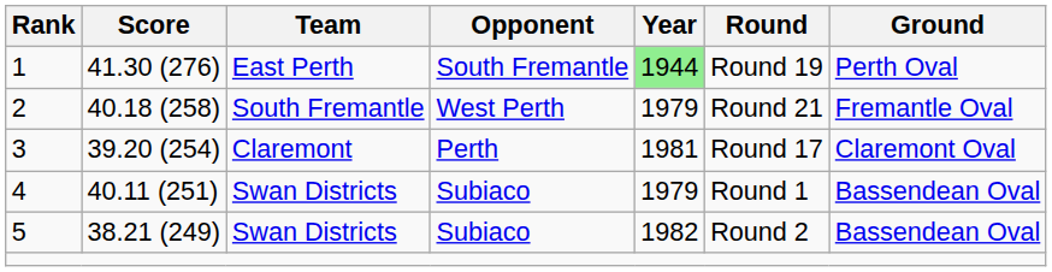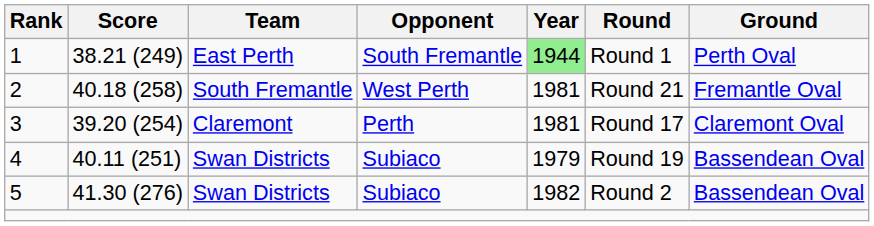1 | Score: 41.30 (276) -> 38.21 (249)
1 | Round: Round 19 -> Round 1
2 | Year: 1979 -> 1981
4 | Round: Round 1 -> Round 19
5 | Score: 38.21 (249) -> 41.30 (276)
